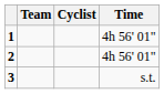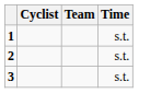columns swapped: Cyclist <-> Team
1 | Time: 4h 56' 01" -> s.t.
2 | Time: 4h 56' 01" -> s.t.
